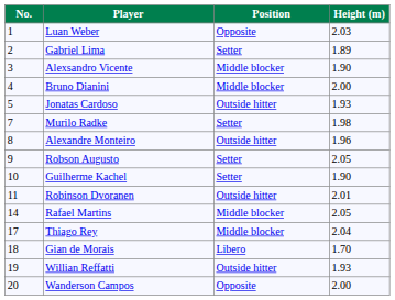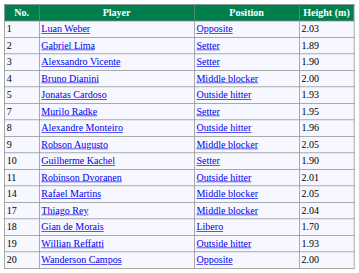Alexsandro Vicente | Position: Middle blocker -> Setter
Murilo Radke | Height (m): 1.98 -> 1.95
Robson Augusto | Position: Setter -> Middle blocker
